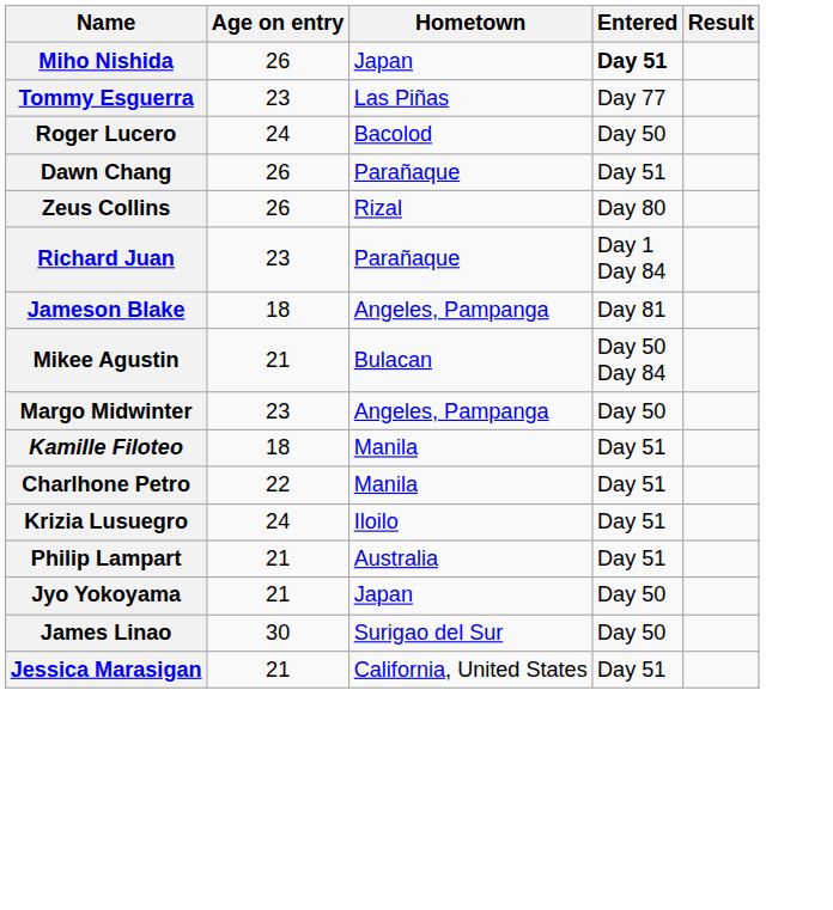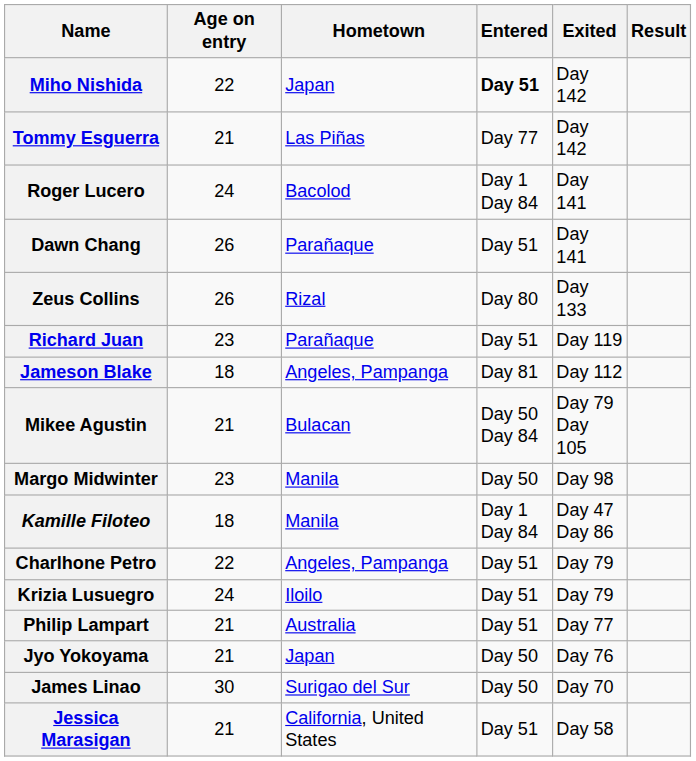+ column: Exited | Day 142 | Day 142 | Day 141 | Day 141 | Day 133 | Day 119 | Day 112 | Day 79 Day 105 | Day 98 | Day 47 Day 86 | Day 79 | Day 79 | Day 77 | Day 76 | Day 70 | Day 58
Miho Nishida | Age on entry: 26 -> 22
Tommy Esguerra | Age on entry: 23 -> 21
Roger Lucero | Entered: Day 50 -> Day 1 Day 84
Richard Juan | Entered: Day 1 Day 84 -> Day 51
Margo Midwinter | Hometown: Angeles, Pampanga -> Manila
Kamille Filoteo | Entered: Day 51 -> Day 1 Day 84
Charlhone Petro | Hometown: Manila -> Angeles, Pampanga
